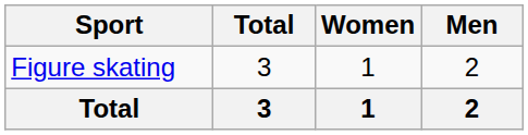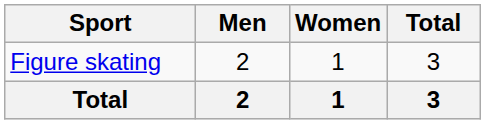columns swapped: Men <-> Total
